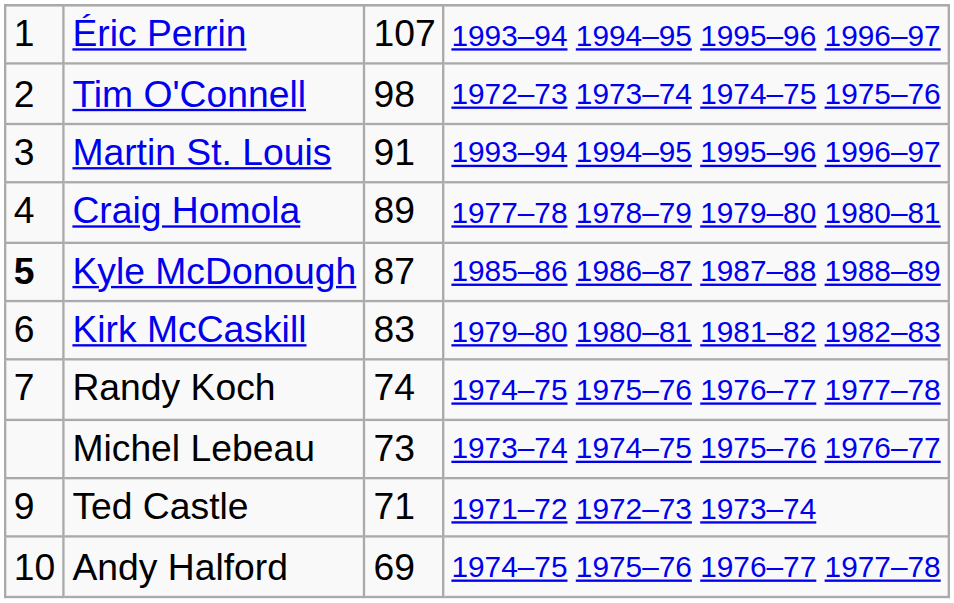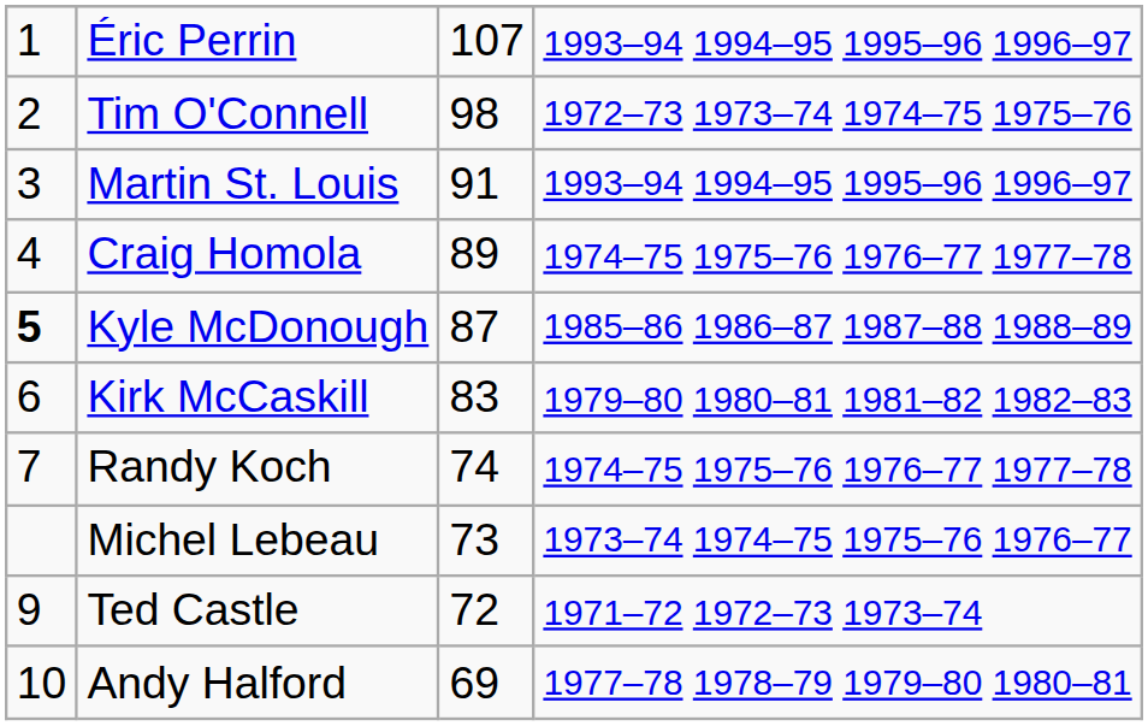Craig Homola | column 4: 1977–78 1978–79 1979–80 1980–81 -> 1974–75 1975–76 1976–77 1977–78
Ted Castle | column 3: 71 -> 72
Andy Halford | column 4: 1974–75 1975–76 1976–77 1977–78 -> 1977–78 1978–79 1979–80 1980–81
